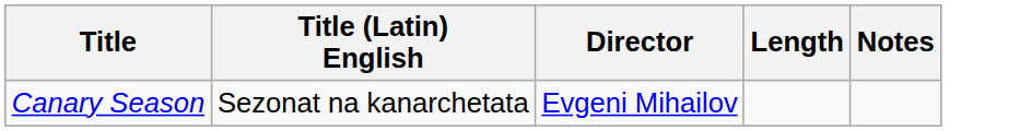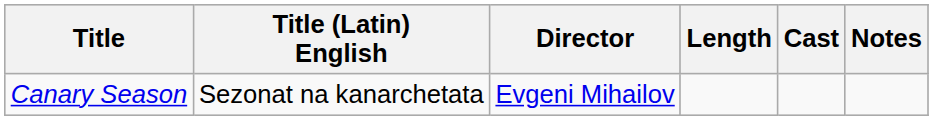+ column: Cast
